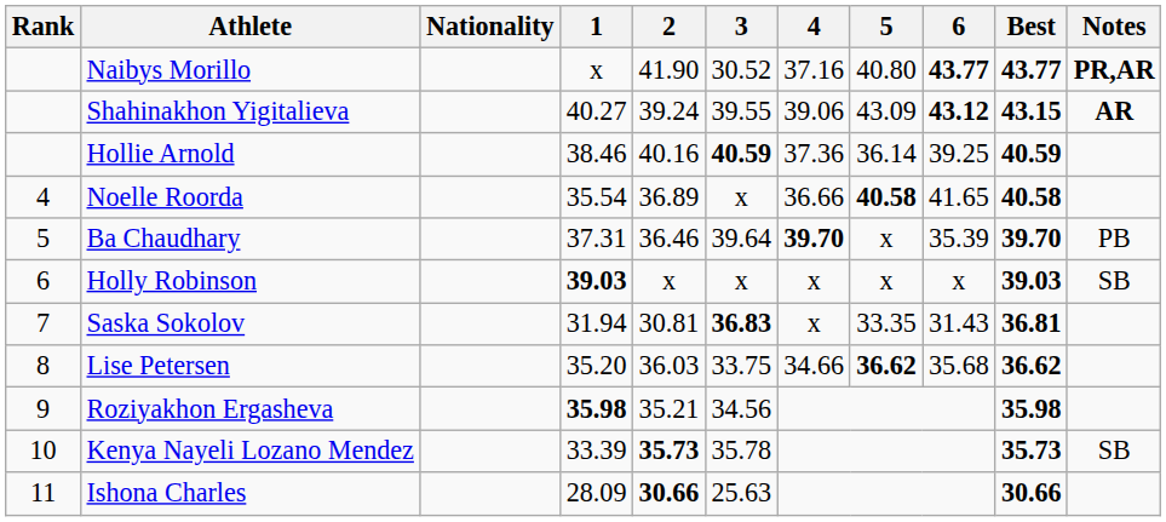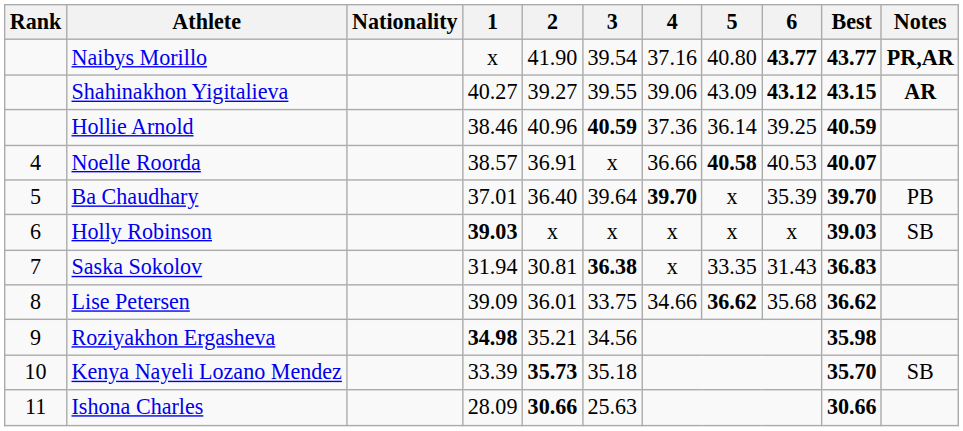Naibys Morillo | 3: 30.52 -> 39.54
Shahinakhon Yigitalieva | 2: 39.24 -> 39.27
Hollie Arnold | 2: 40.16 -> 40.96
Noelle Roorda | 1: 35.54 -> 38.57
Noelle Roorda | 2: 36.89 -> 36.91
Noelle Roorda | 6: 41.65 -> 40.53
Noelle Roorda | Best: 40.58 -> 40.07
Ba Chaudhary | 1: 37.31 -> 37.01
Ba Chaudhary | 2: 36.46 -> 36.40
Saska Sokolov | 3: 36.83 -> 36.38
Saska Sokolov | Best: 36.81 -> 36.83
Lise Petersen | 1: 35.20 -> 39.09
Lise Petersen | 2: 36.03 -> 36.01
Roziyakhon Ergasheva | 1: 35.98 -> 34.98
Kenya Nayeli Lozano Mendez | 3: 35.78 -> 35.18
Kenya Nayeli Lozano Mendez | Best: 35.73 -> 35.70
